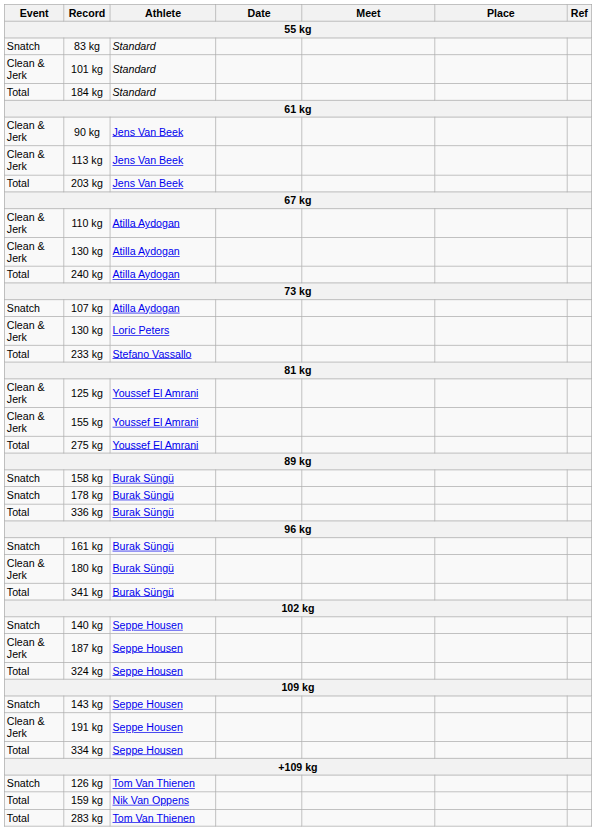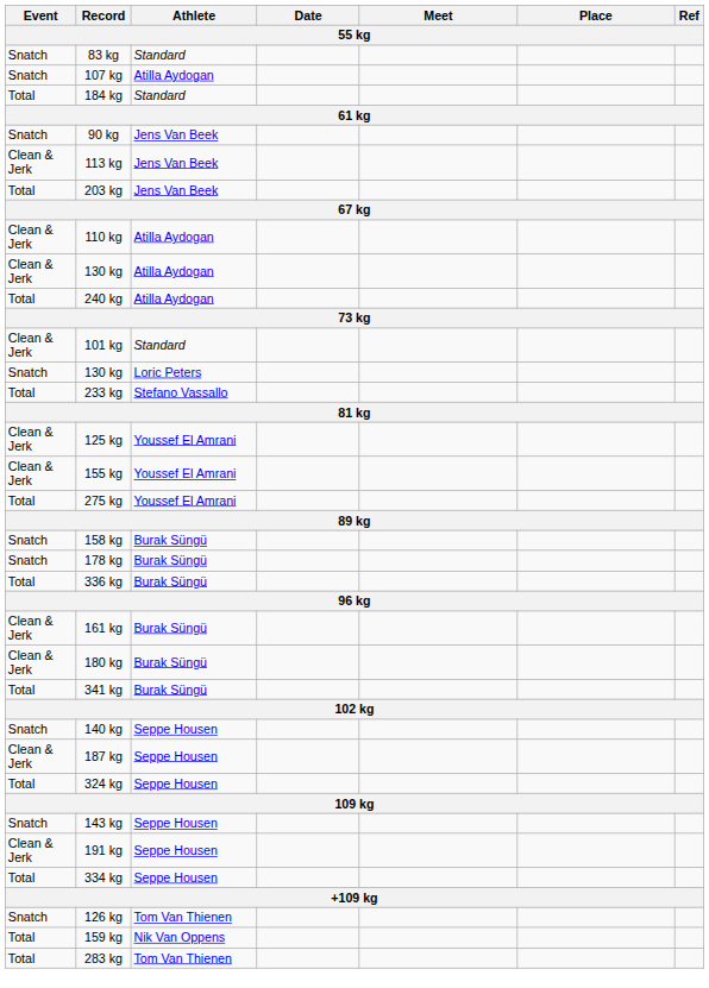rows swapped: 101 kg <-> 107 kg
90 kg | Event: Clean & Jerk -> Snatch
130 kg / Loric Peters | Event: Clean & Jerk -> Snatch
161 kg | Event: Snatch -> Clean & Jerk
